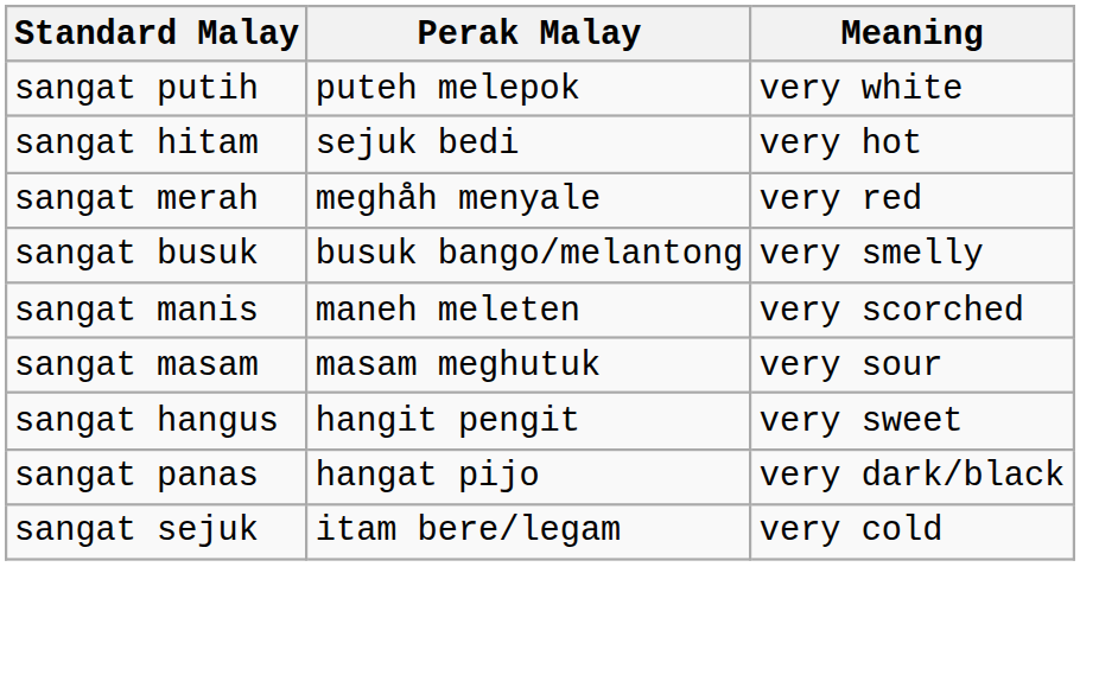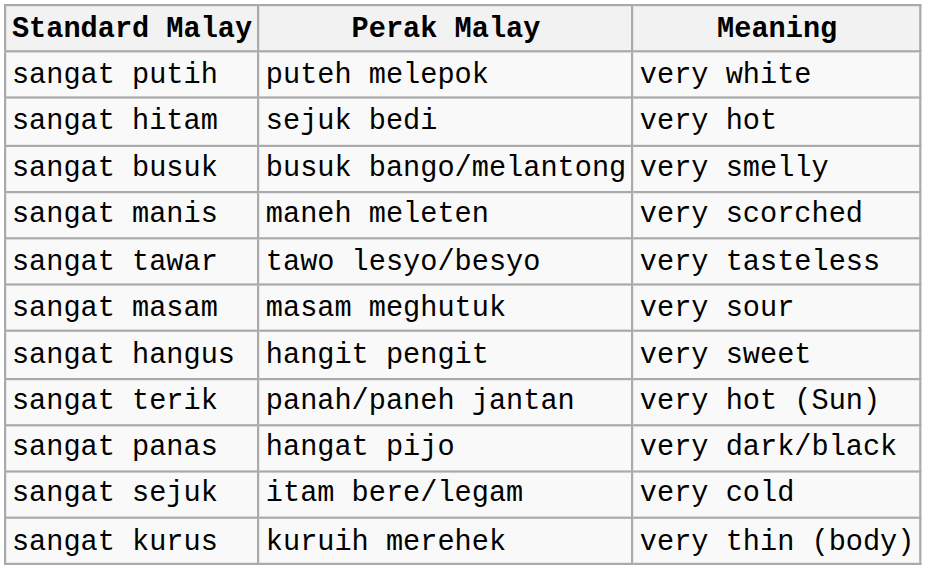- row: sangat merah | meghåh menyale | very red
+ row: sangat tawar | tawo lesyo/besyo | very tasteless
+ row: sangat terik | panah/paneh jantan | very hot (Sun)
+ row: sangat kurus | kuruih merehek | very thin (body)
